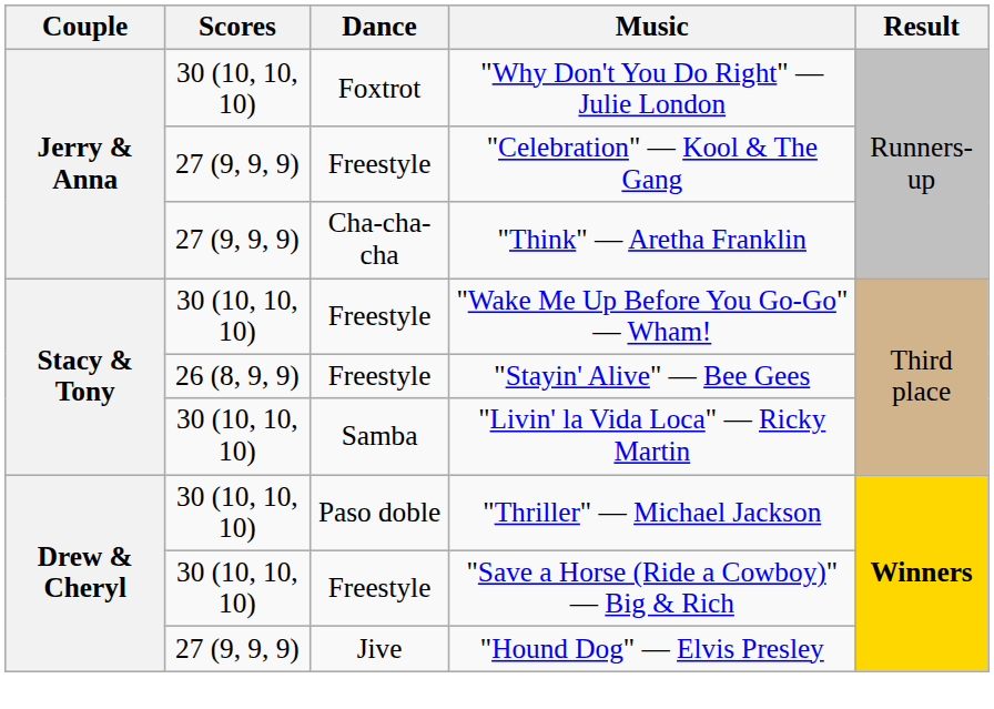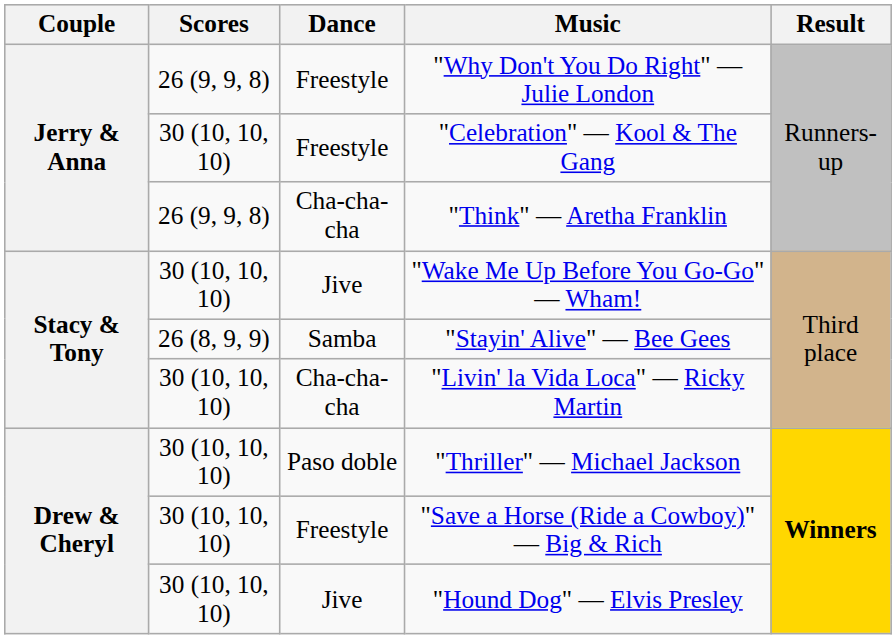"Why Don't You Do Right" — Julie London | Scores: 30 (10, 10, 10) -> 26 (9, 9, 8)
"Why Don't You Do Right" — Julie London | Dance: Foxtrot -> Freestyle
"Celebration" — Kool & The Gang | Scores: 27 (9, 9, 9) -> 30 (10, 10, 10)
"Think" — Aretha Franklin | Scores: 27 (9, 9, 9) -> 26 (9, 9, 8)
"Wake Me Up Before You Go-Go" — Wham! | Dance: Freestyle -> Jive
"Stayin' Alive" — Bee Gees | Dance: Freestyle -> Samba
"Livin' la Vida Loca" — Ricky Martin | Dance: Samba -> Cha-cha-cha
"Hound Dog" — Elvis Presley | Scores: 27 (9, 9, 9) -> 30 (10, 10, 10)
